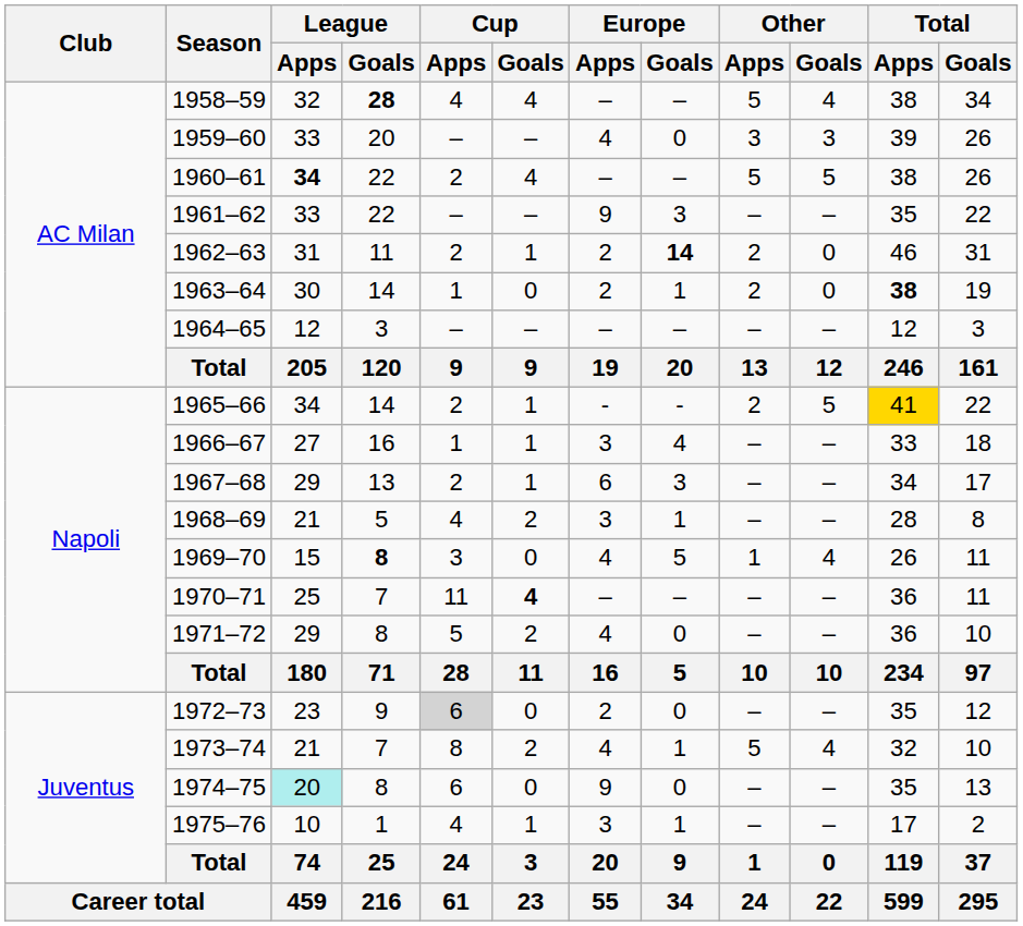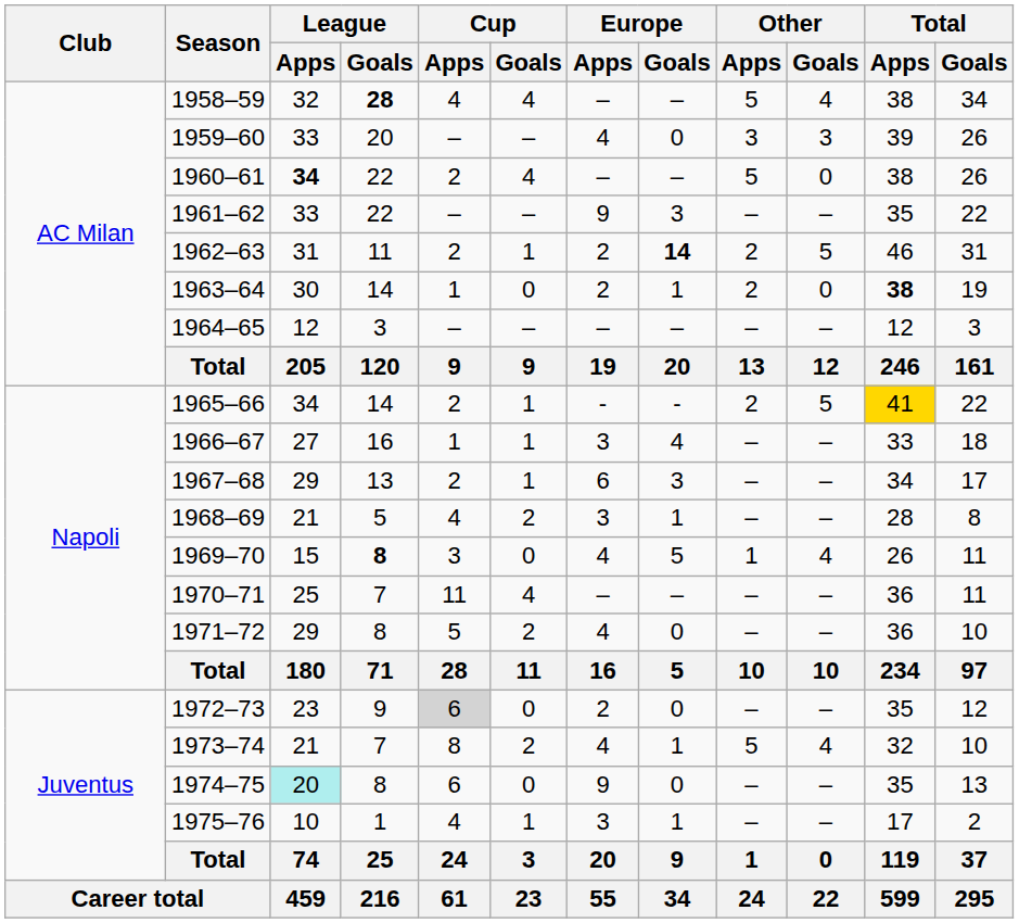1960–61 | Other / Goals: 5 -> 0
1962–63 | Other / Goals: 0 -> 5
1970–71 | Cup / Goals: bold -> normal
